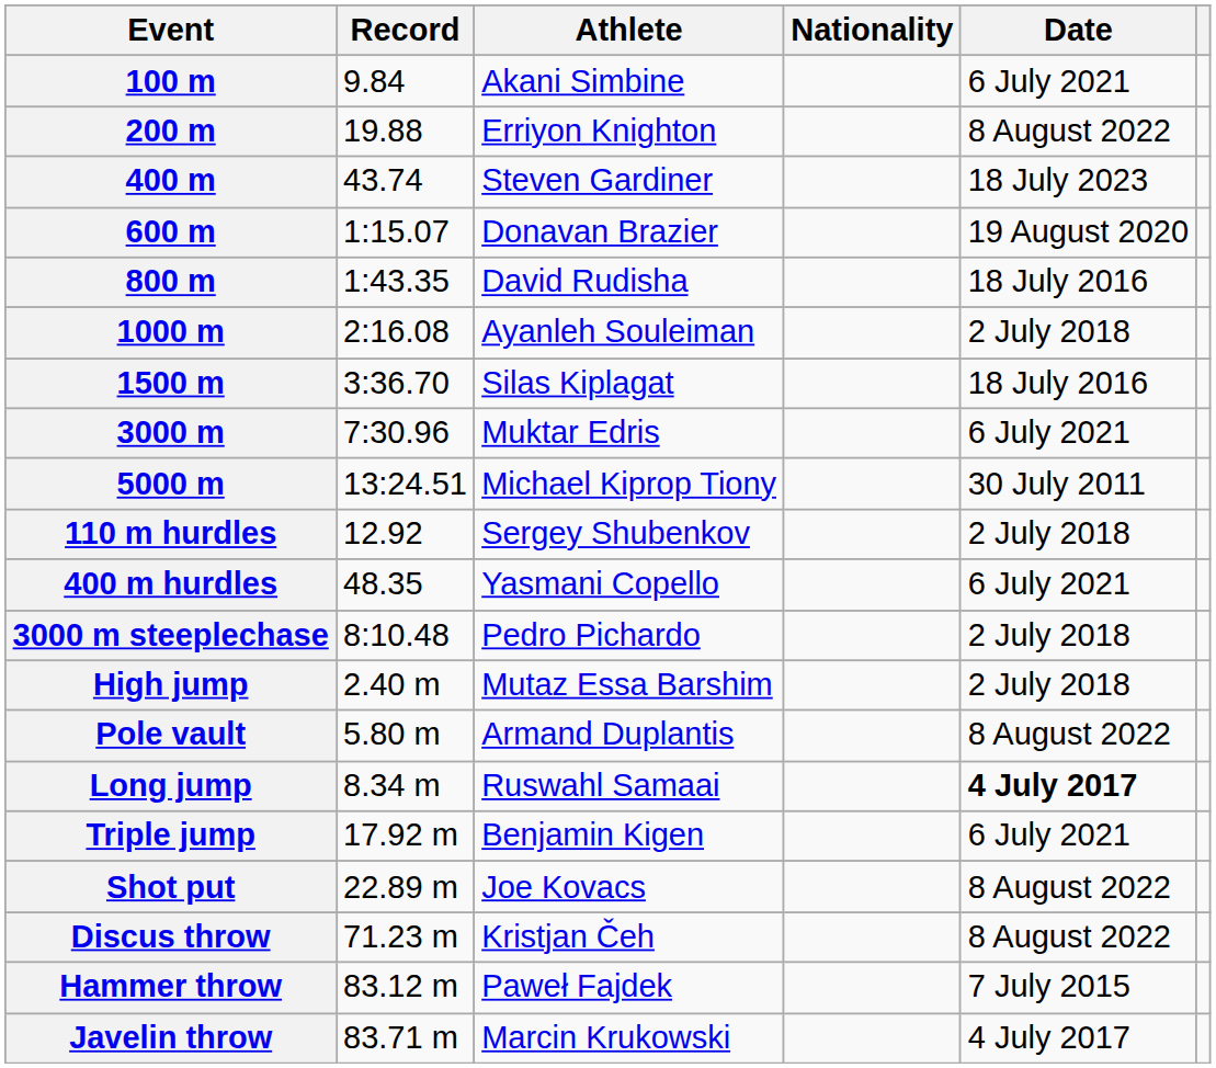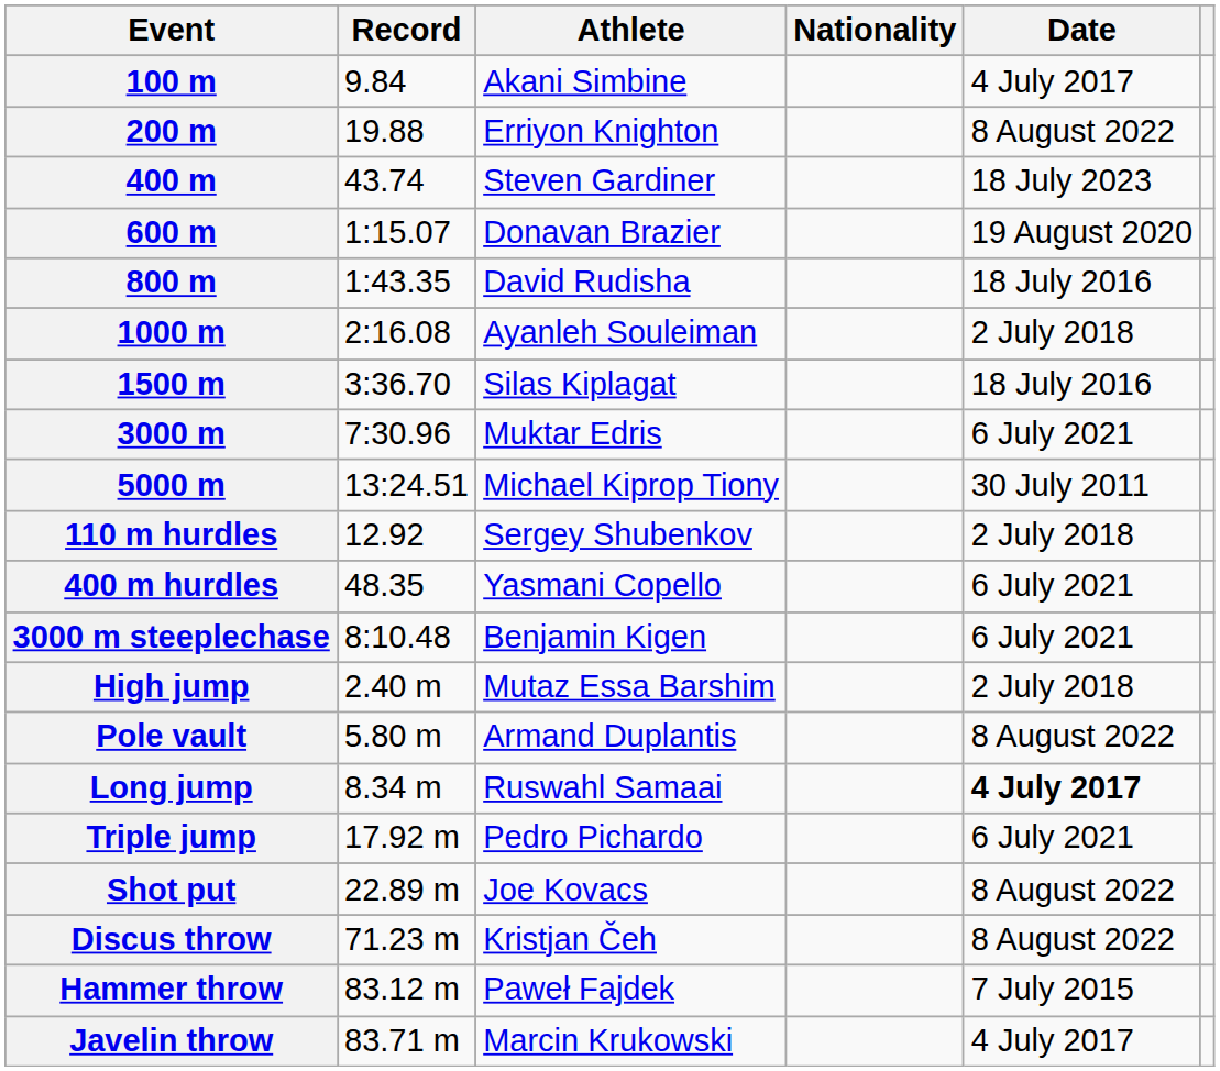100 m | Date: 6 July 2021 -> 4 July 2017
3000 m steeplechase | Athlete: Pedro Pichardo -> Benjamin Kigen
3000 m steeplechase | Date: 2 July 2018 -> 6 July 2021
Triple jump | Athlete: Benjamin Kigen -> Pedro Pichardo
